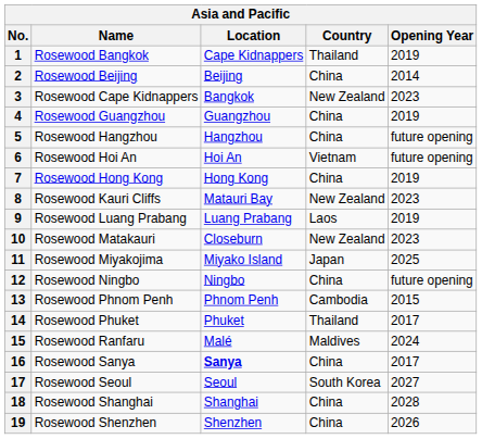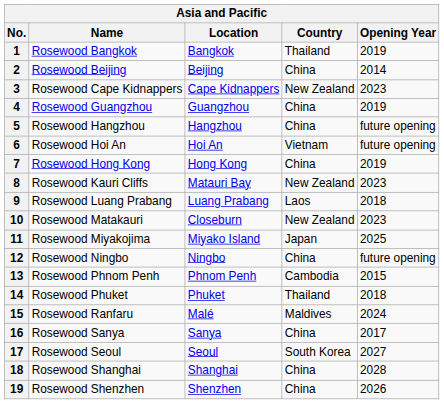1 | Location: Cape Kidnappers -> Bangkok
3 | Location: Bangkok -> Cape Kidnappers
9 | Opening Year: 2019 -> 2018
14 | Opening Year: 2017 -> 2018
16 | Location: bold -> normal
